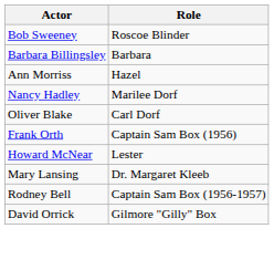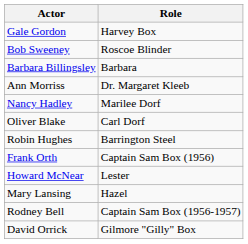+ row: Gale Gordon | Harvey Box
Ann Morriss | Role: Hazel -> Dr. Margaret Kleeb
+ row: Robin Hughes | Barrington Steel
Mary Lansing | Role: Dr. Margaret Kleeb -> Hazel
